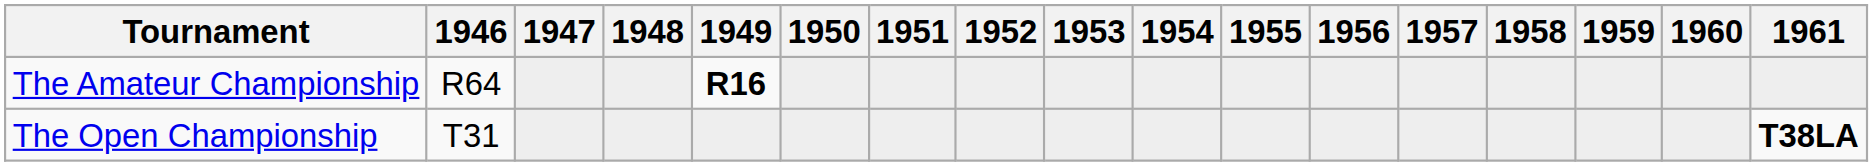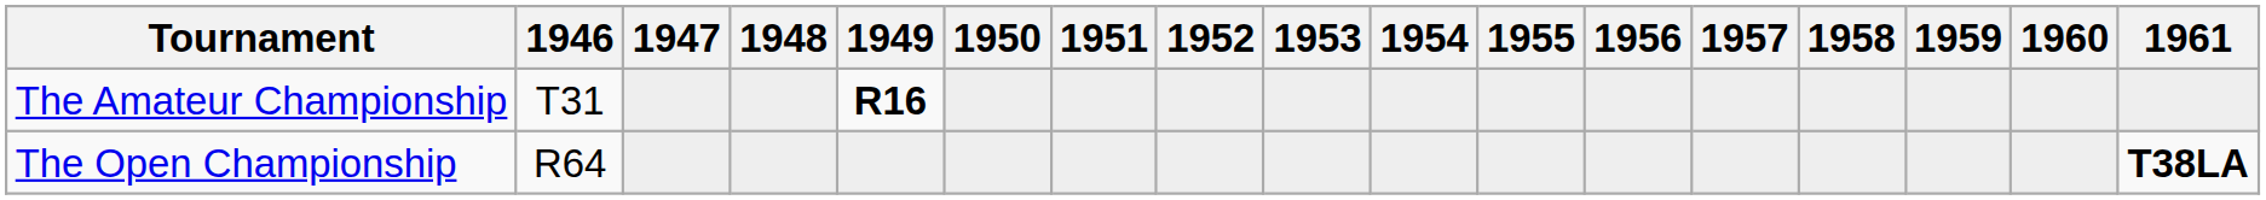The Amateur Championship | 1946: R64 -> T31
The Open Championship | 1946: T31 -> R64
